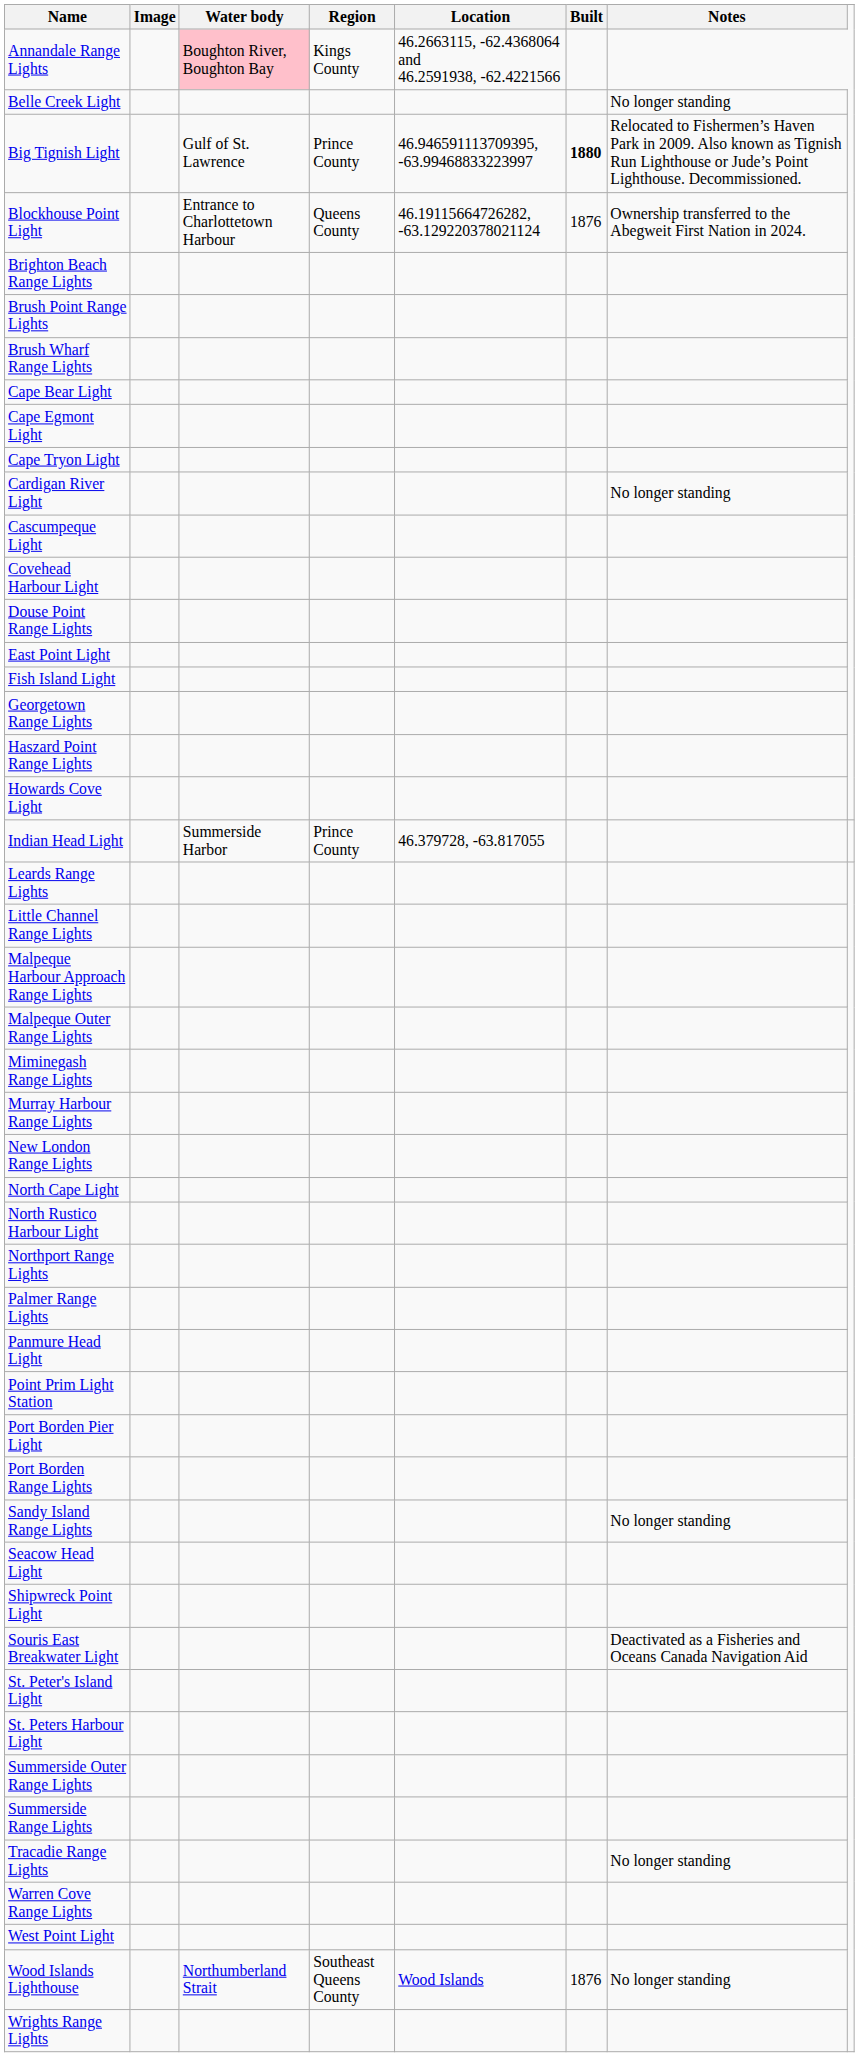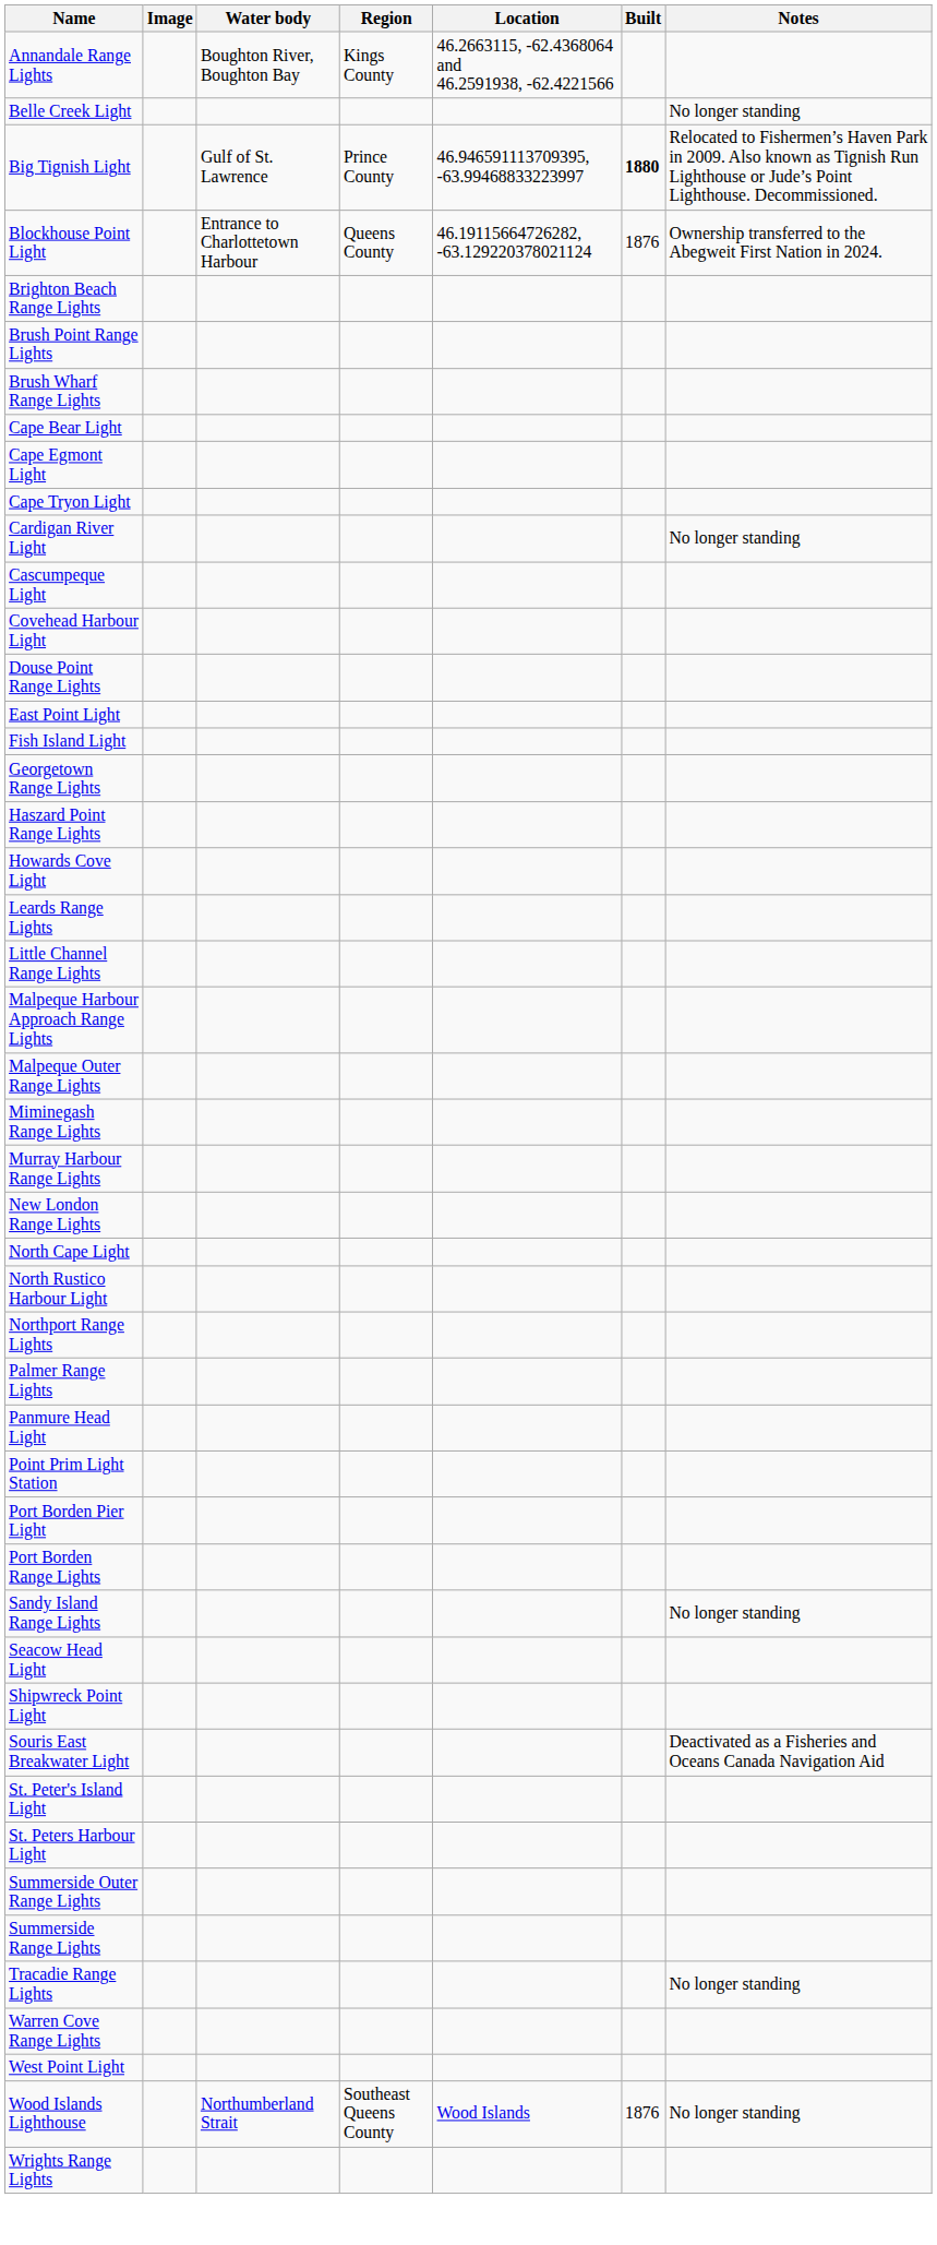Annandale Range Lights | Water body: pink background -> no background
- row: Indian Head Light | Summerside Harbor | Prince County | 46.379728, -63.817055
